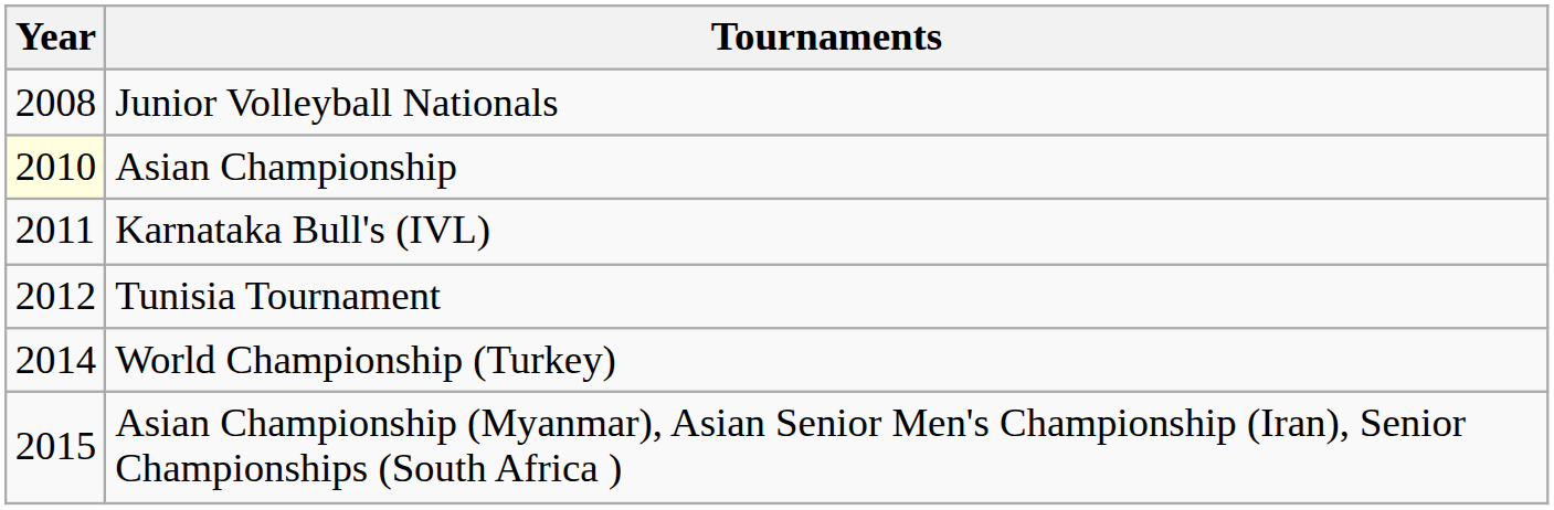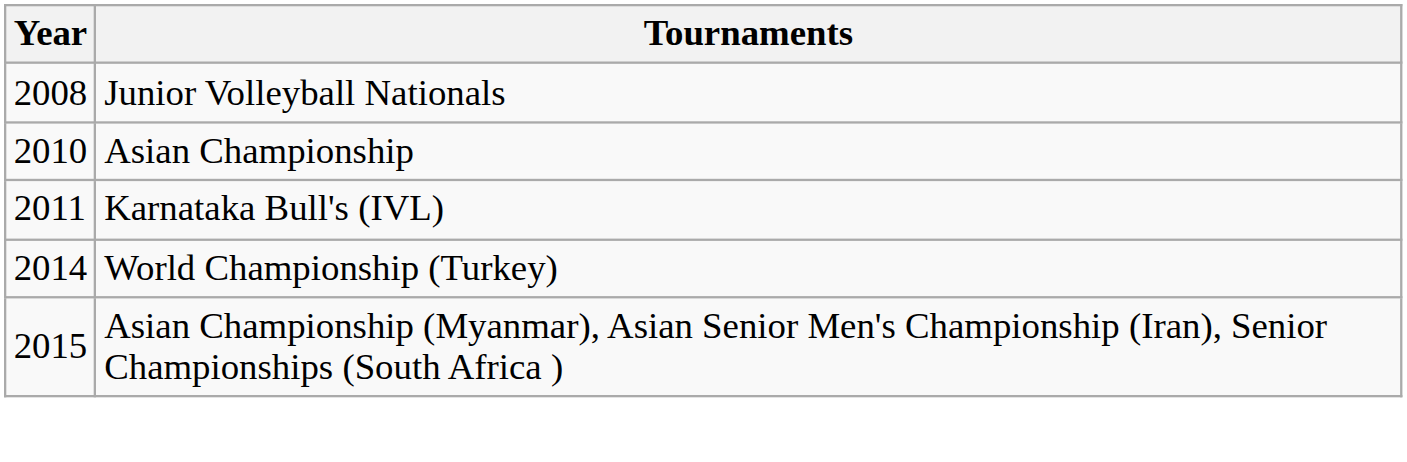Asian Championship | Year: lightyellow background -> no background
- row: 2012 | Tunisia Tournament
